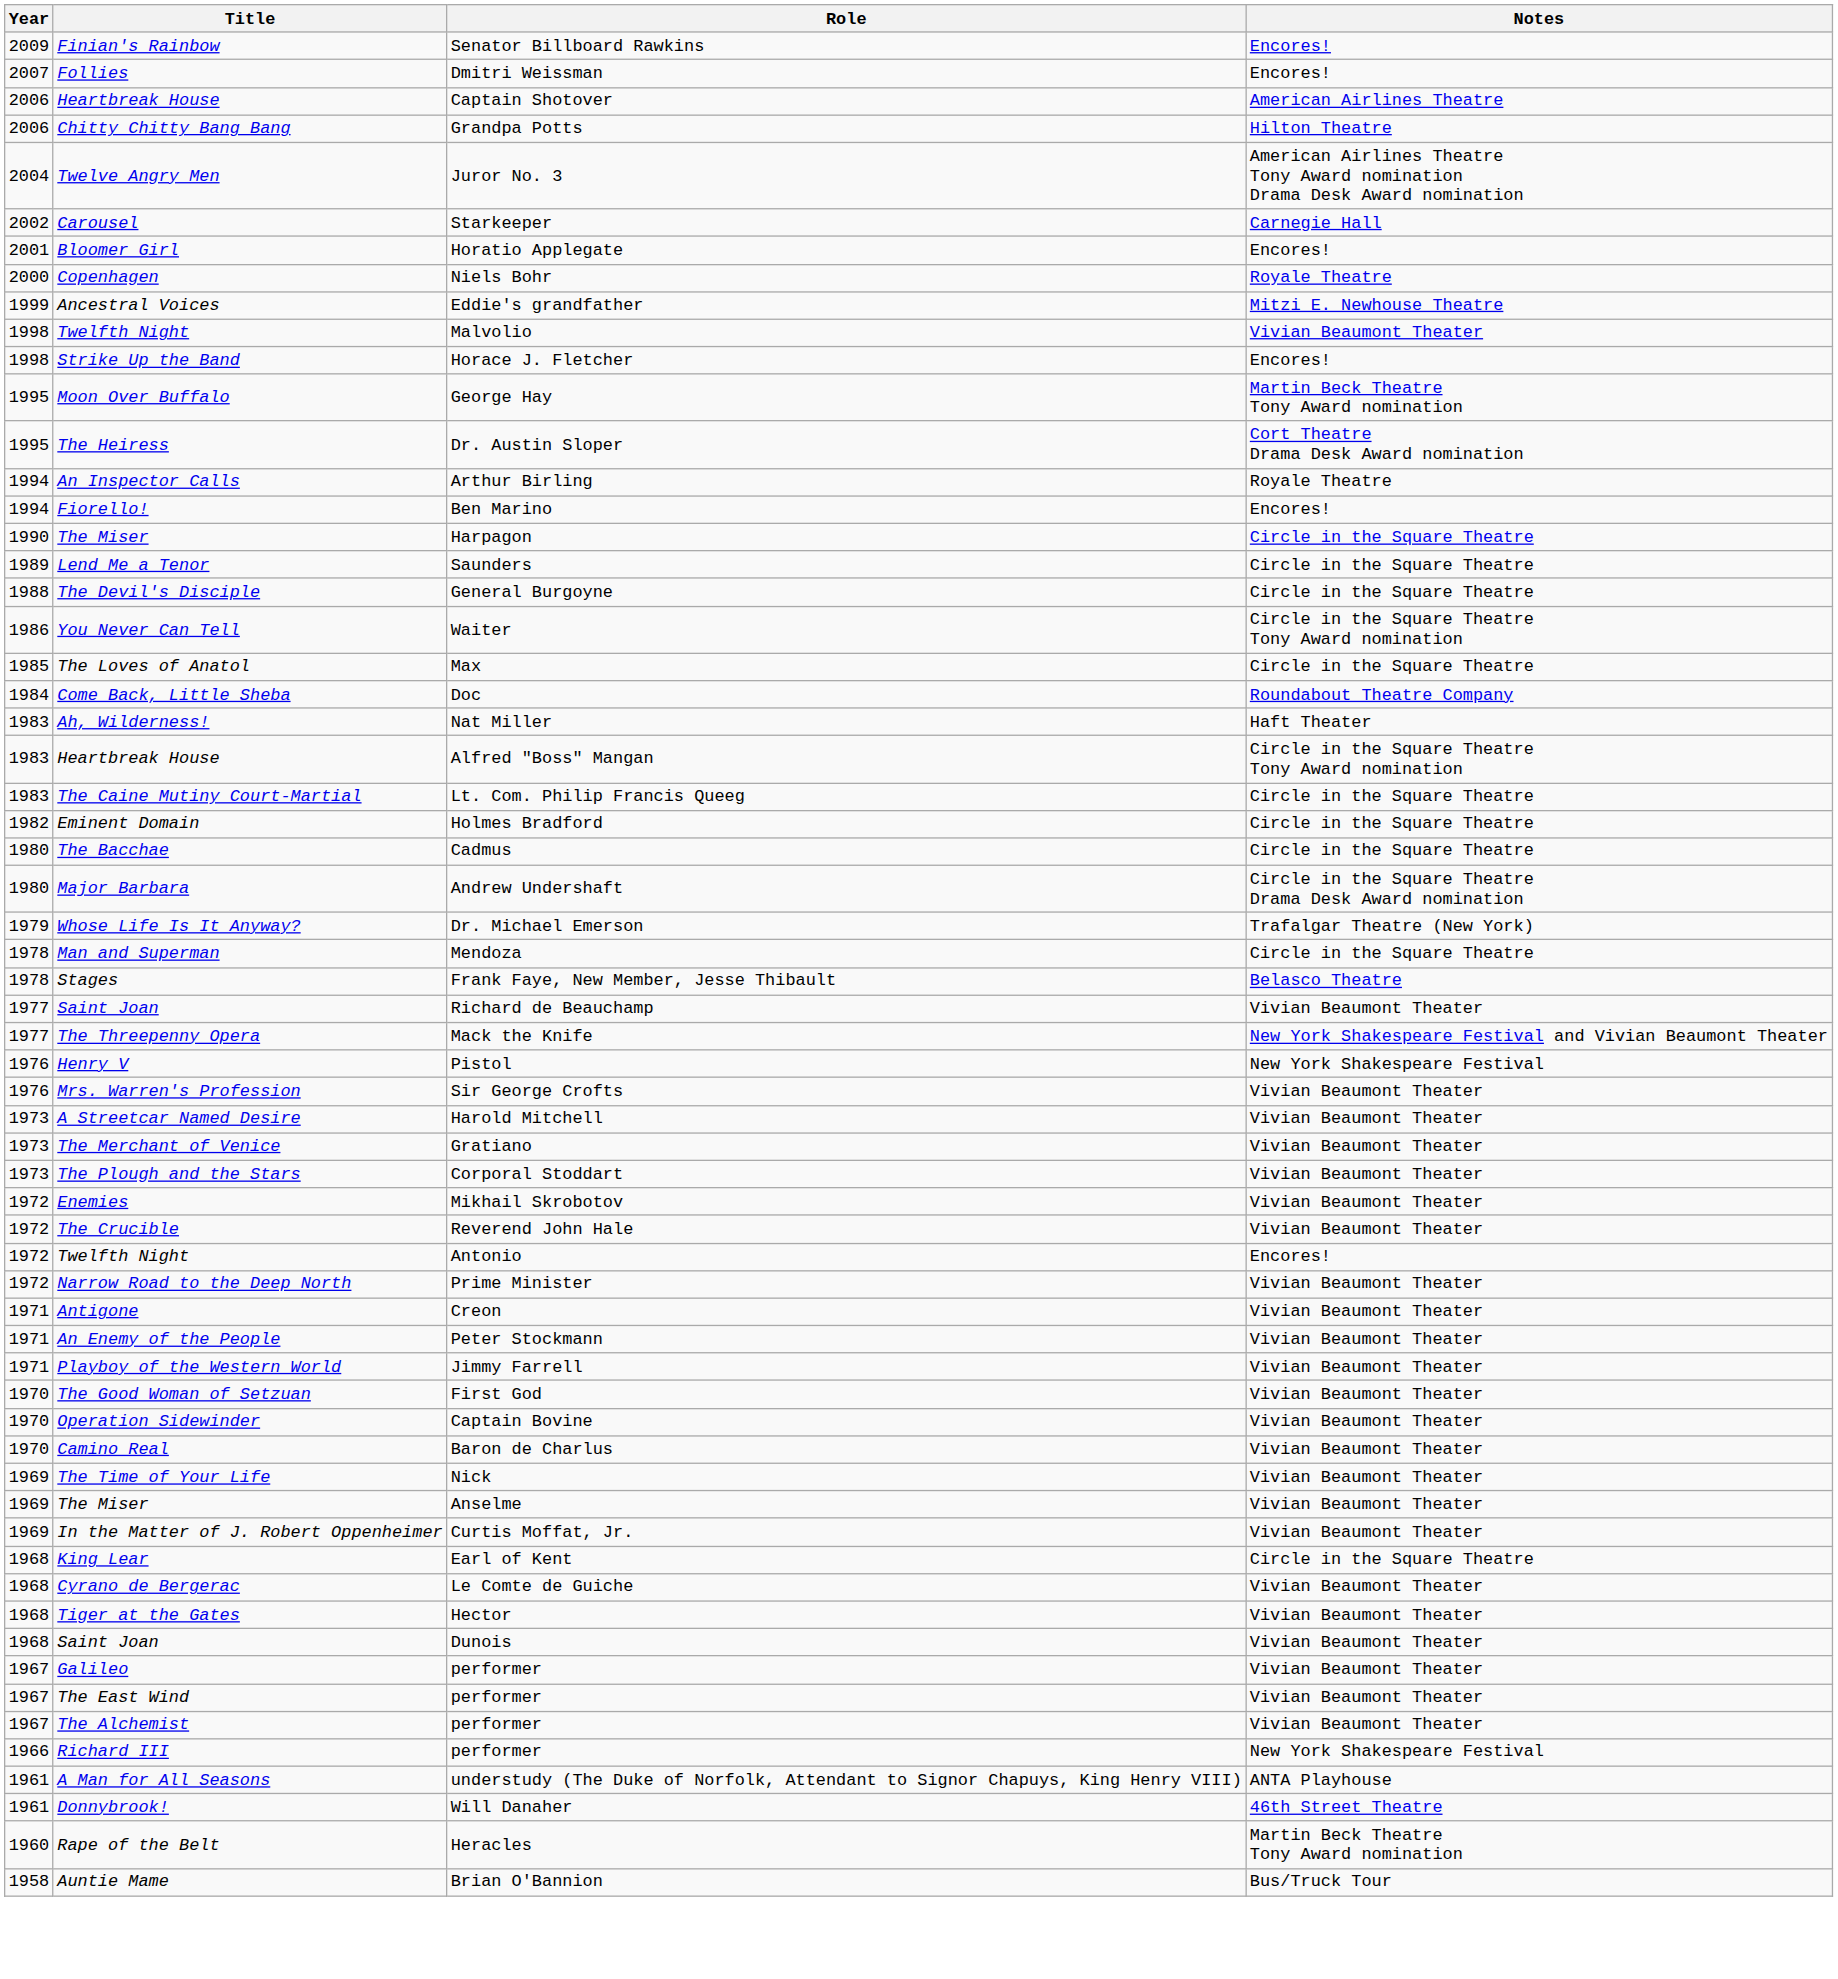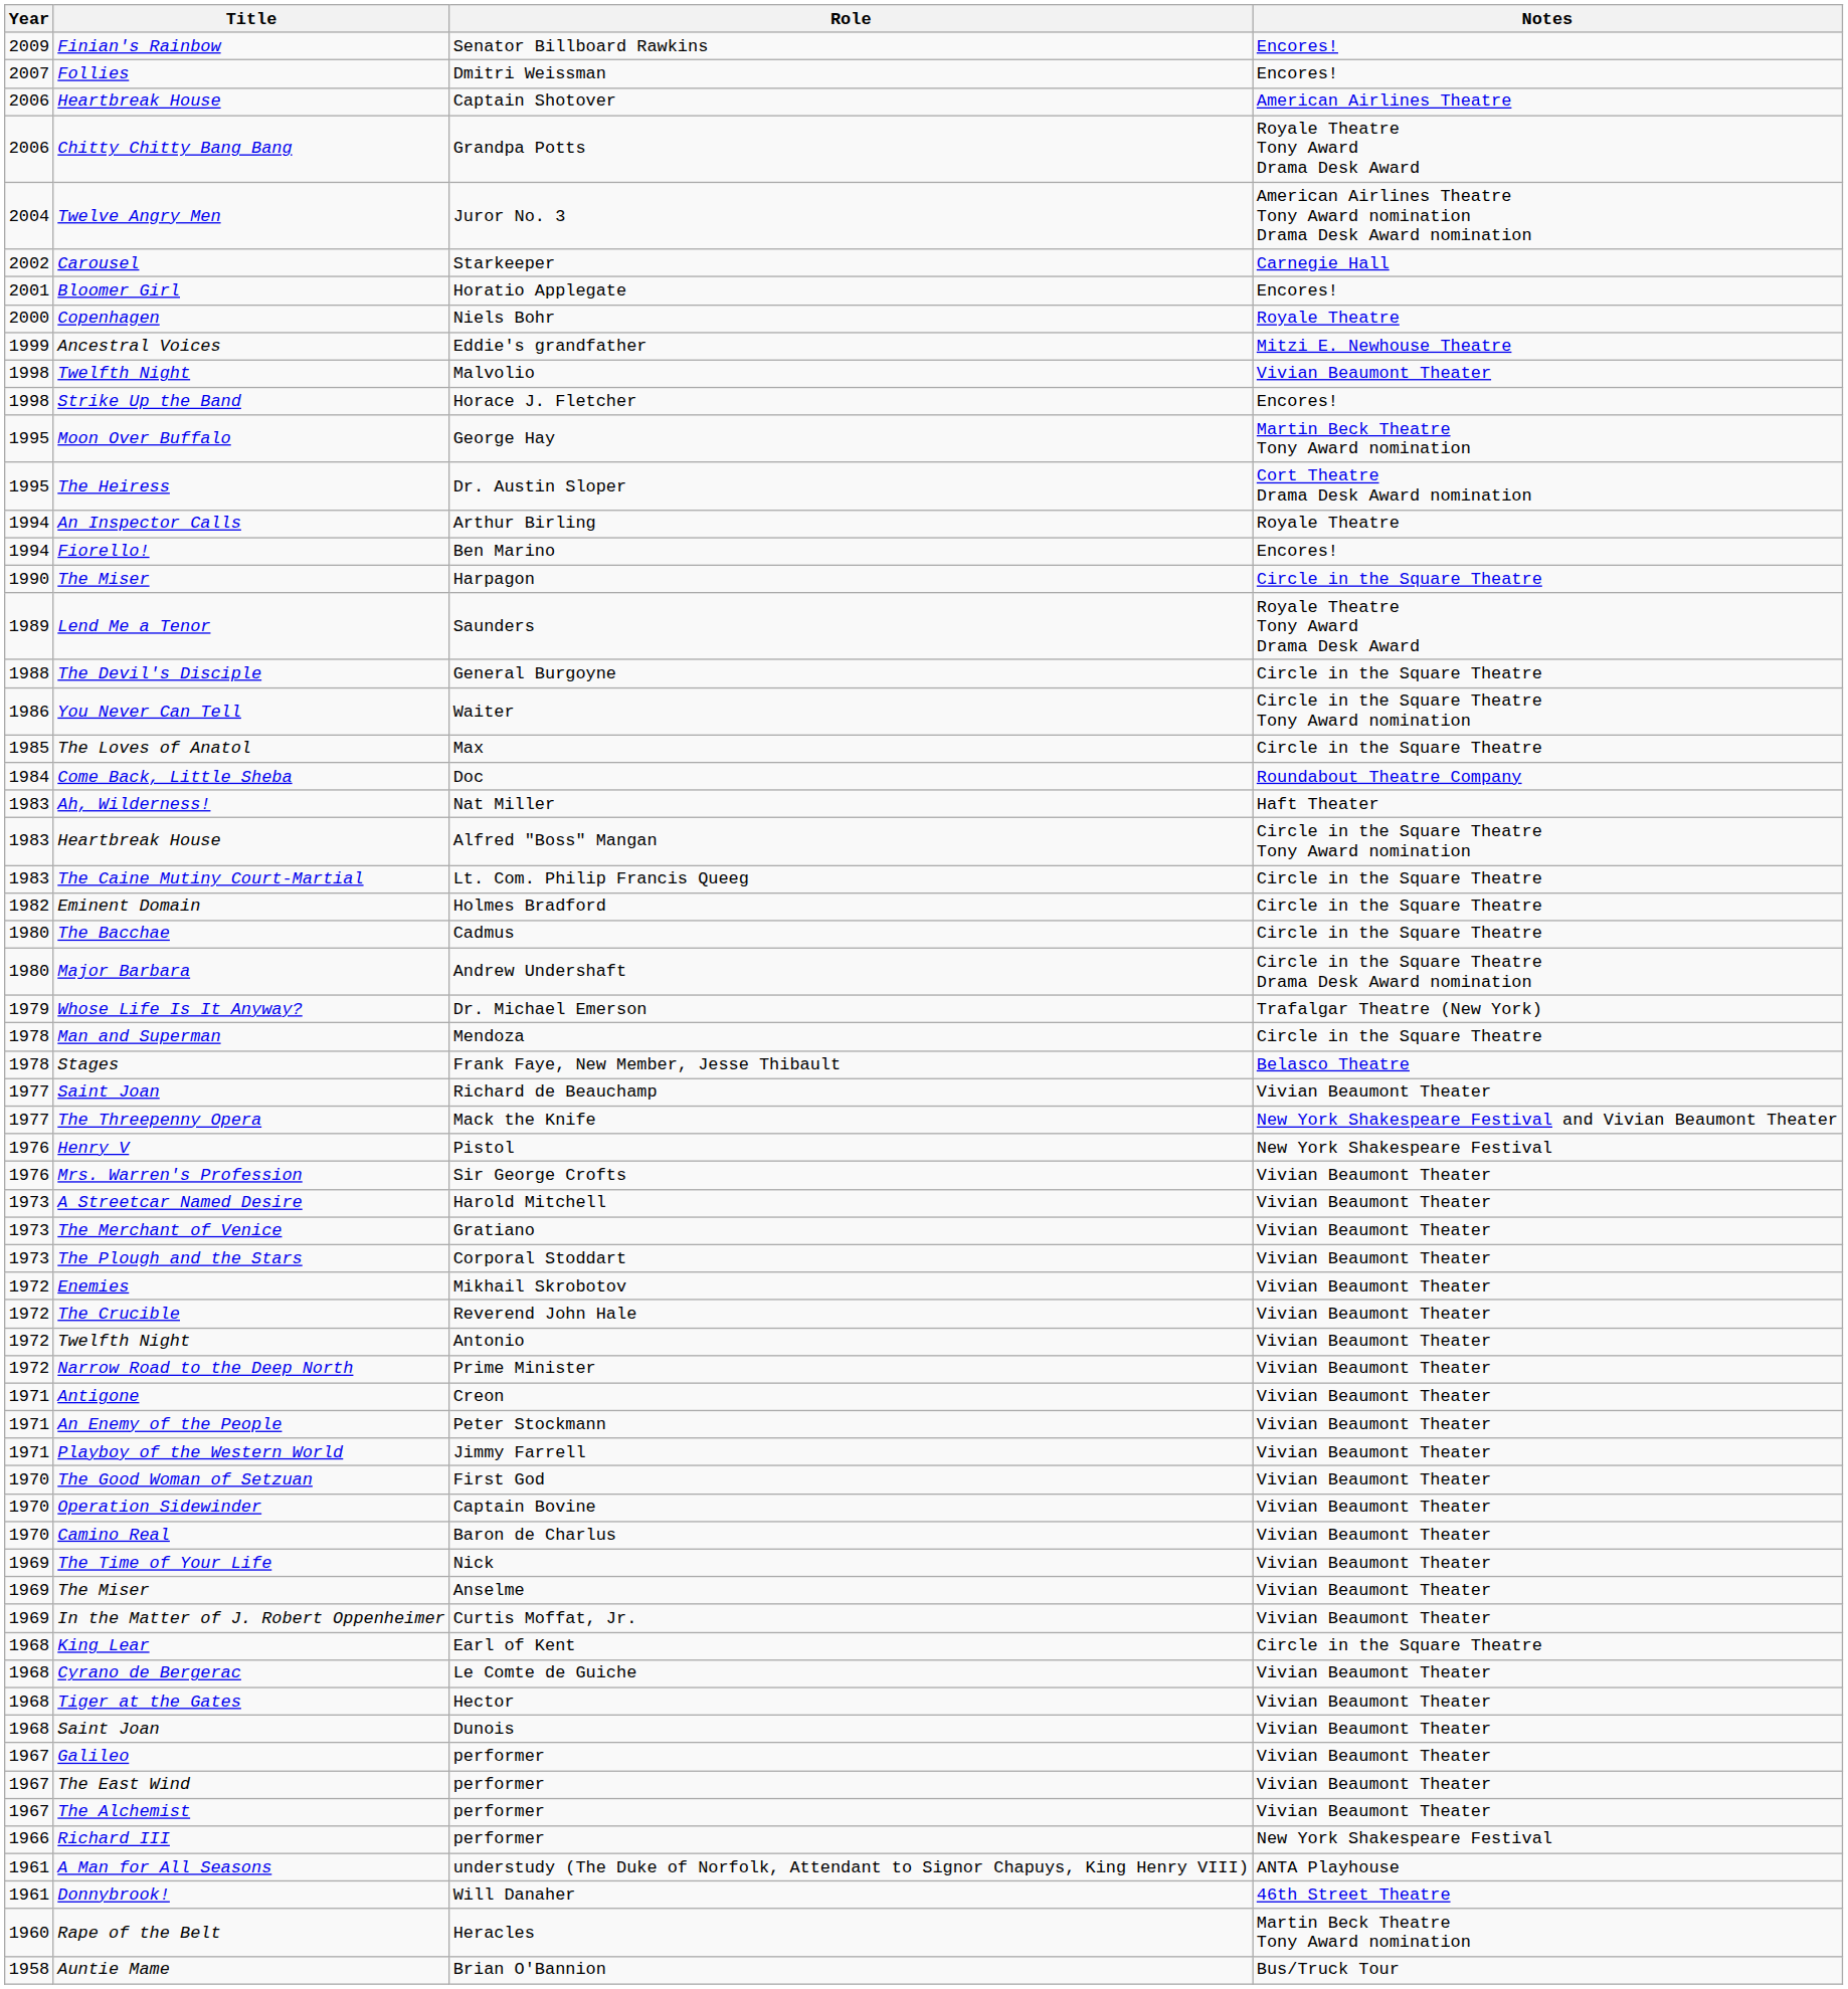Grandpa Potts | Notes: Hilton Theatre -> Royale Theatre Tony Award Drama Desk Award
Saunders | Notes: Circle in the Square Theatre -> Royale Theatre Tony Award Drama Desk Award
Antonio | Notes: Encores! -> Vivian Beaumont Theater
